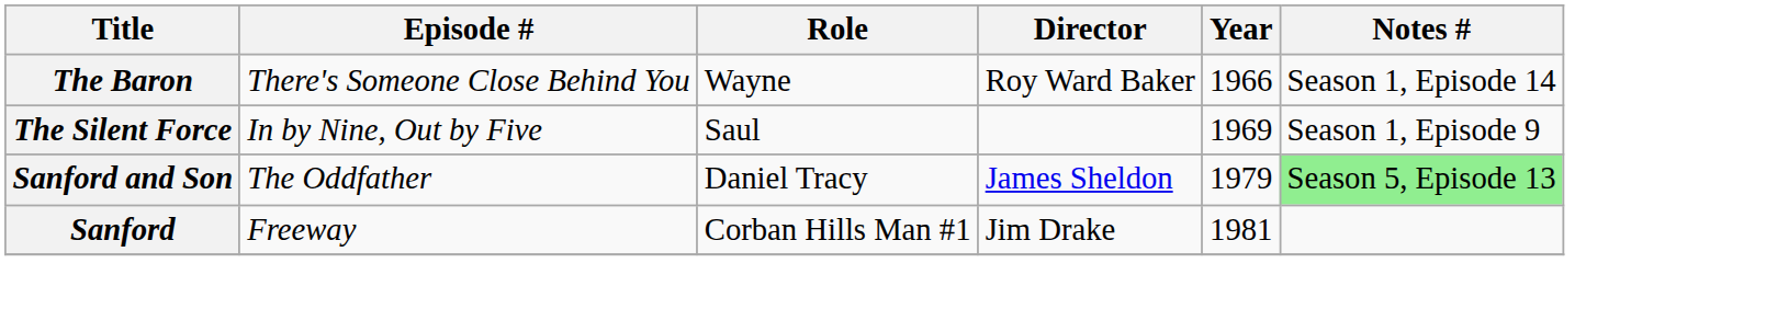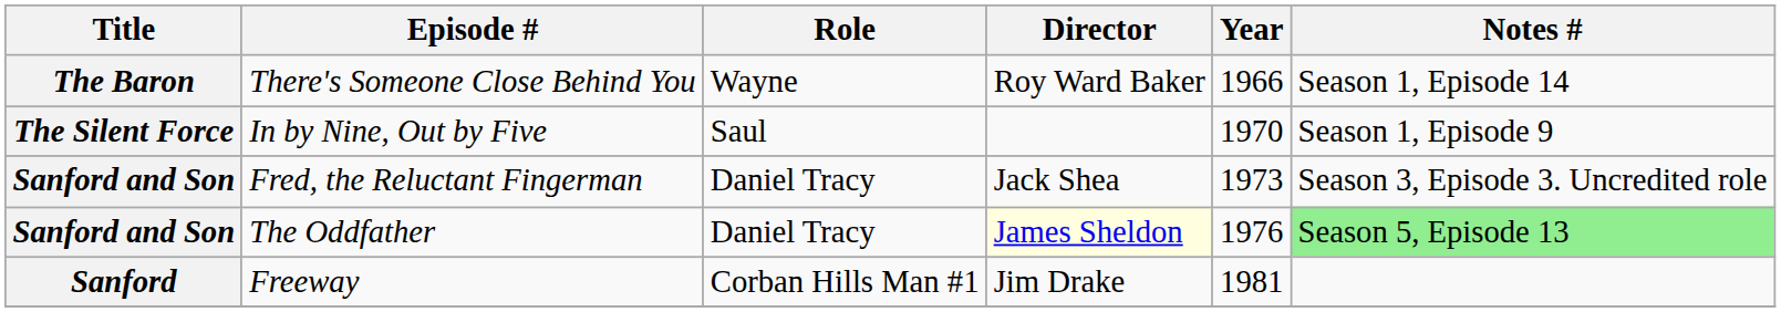In by Nine, Out by Five | Year: 1969 -> 1970
+ row: Sanford and Son | Fred, the Reluctant Fingerman | Daniel Tracy | Jack Shea | 1973 | Season 3, Episode 3. Uncredited role
The Oddfather | Director: no background -> lightyellow background
The Oddfather | Year: 1979 -> 1976
